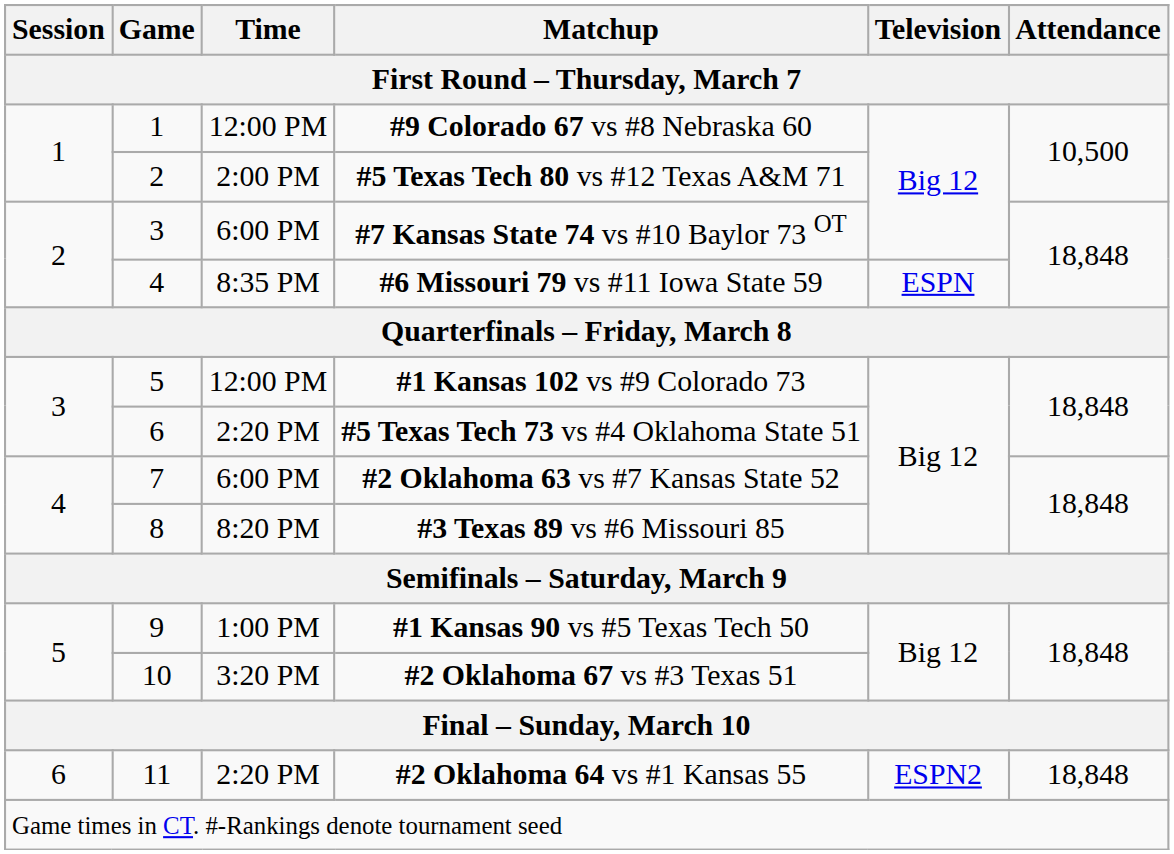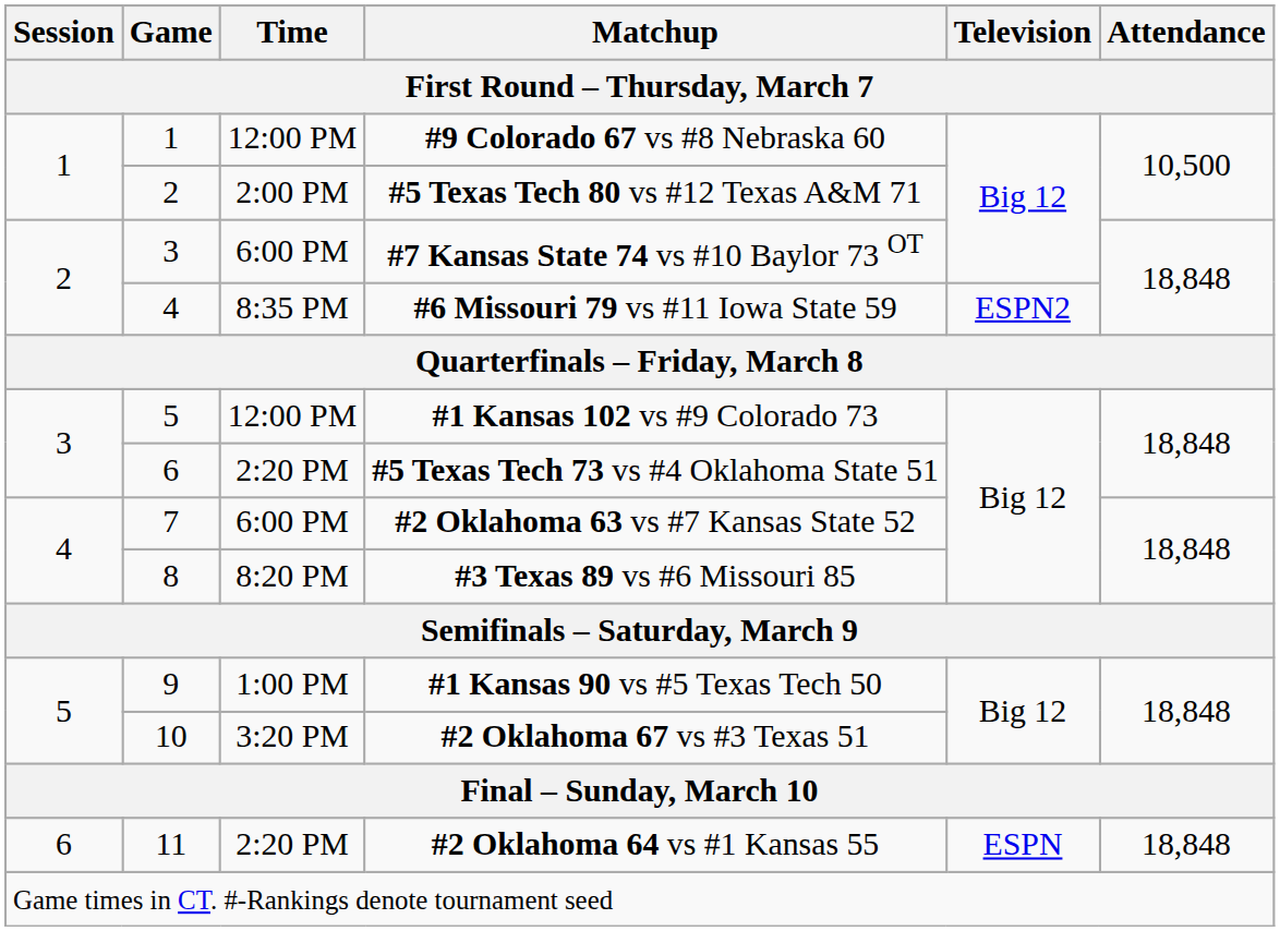#6 Missouri 79 vs #11 Iowa State 59 | Television: ESPN -> ESPN2
#2 Oklahoma 64 vs #1 Kansas 55 | Television: ESPN2 -> ESPN
